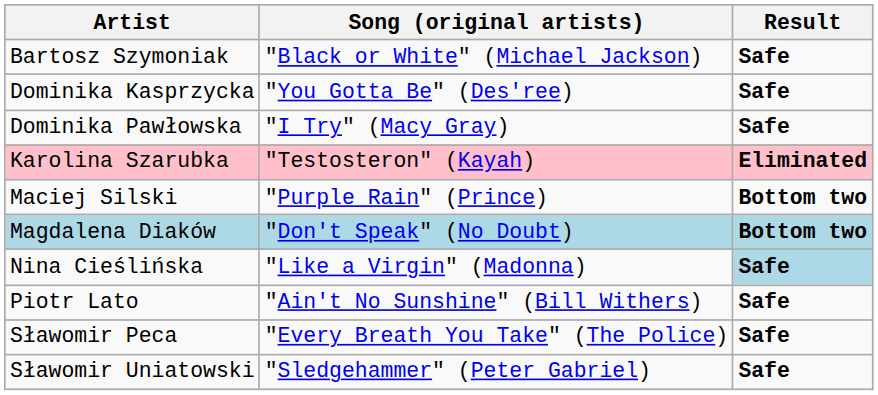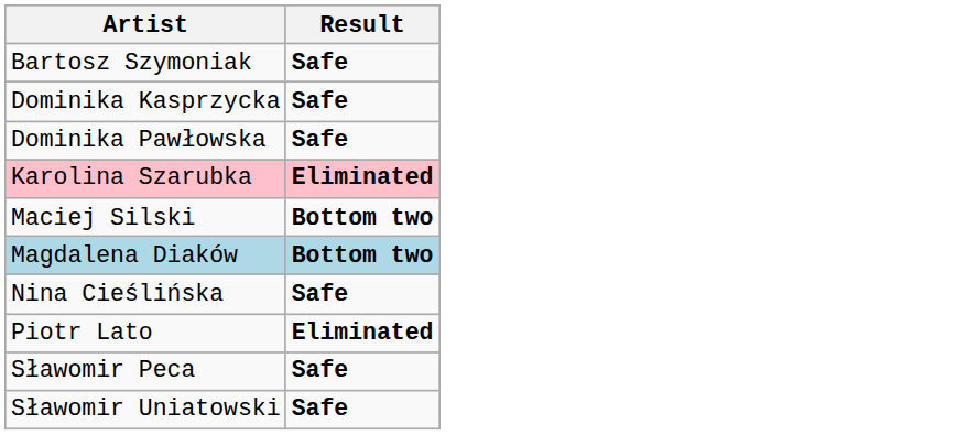- column: Song (original artists) | "Black or White" (Michael Jackson) | "You Gotta Be" (Des'ree) | "I Try" (Macy Gray) | "Testosteron" (Kayah) | "Purple Rain" (Prince) | "Don't Speak" (No Doubt) | "Like a Virgin" (Madonna) | "Ain't No Sunshine" (Bill Withers) | "Every Breath You Take" (The Police) | "Sledgehammer" (Peter Gabriel)
Nina Cieślińska | Result: lightblue background -> no background
Piotr Lato | Result: Safe -> Eliminated
